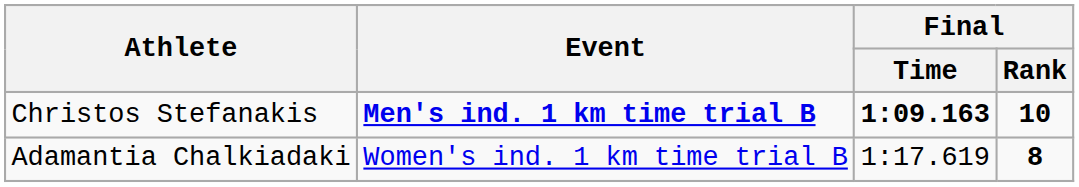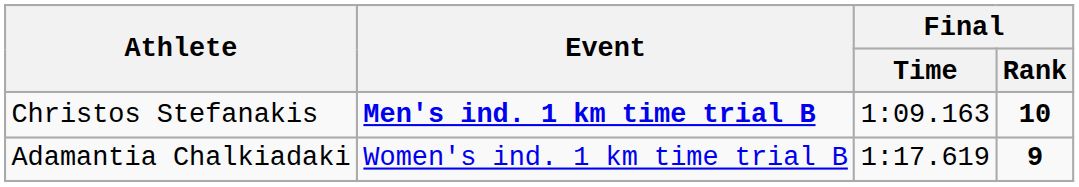Christos Stefanakis | Final / Time: bold -> normal
Adamantia Chalkiadaki | Final / Rank: 8 -> 9
